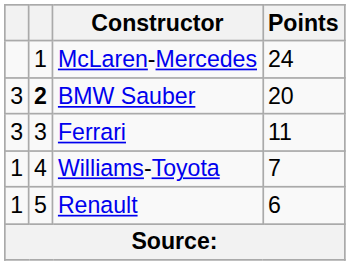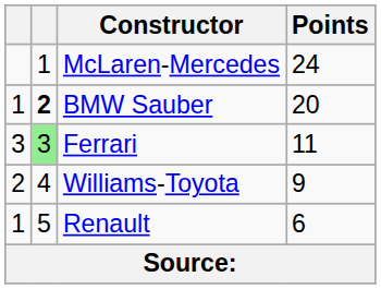BMW Sauber | column 1: 3 -> 1
Ferrari | column 2: no background -> lightgreen background
Williams-Toyota | column 1: 1 -> 2
Williams-Toyota | Points: 7 -> 9
